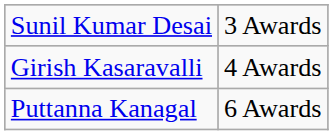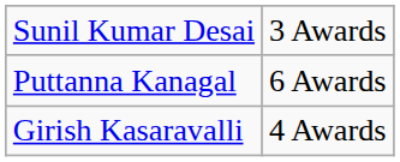rows swapped: Girish Kasaravalli <-> Puttanna Kanagal
